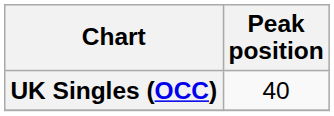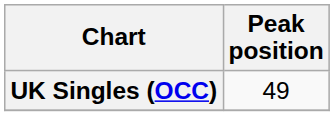UK Singles (OCC) | Peak position: 40 -> 49
